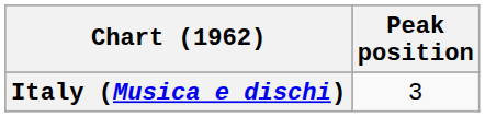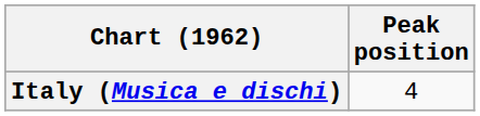Italy (Musica e dischi) | Peak position: 3 -> 4
